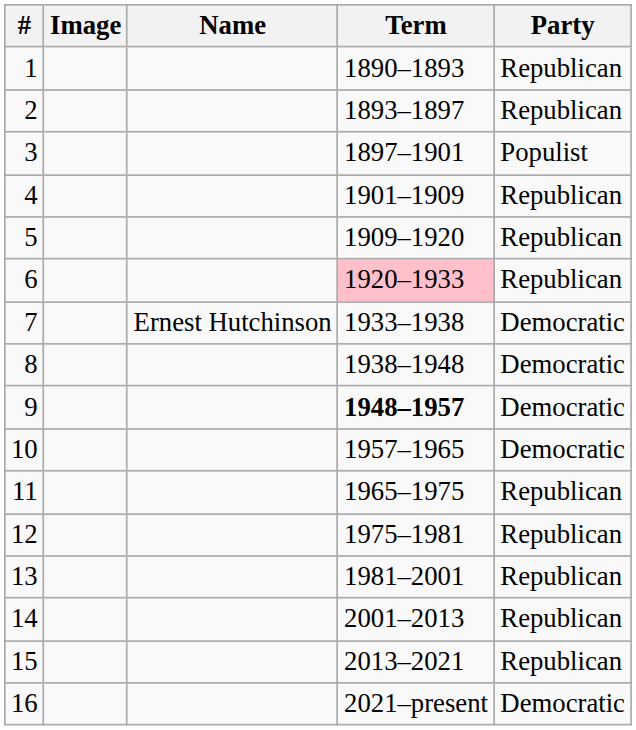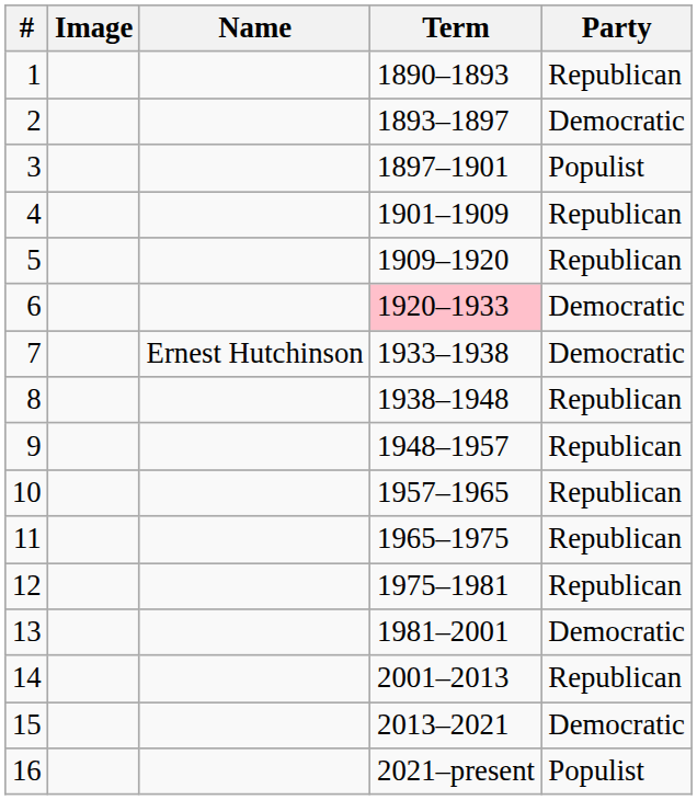2 | Party: Republican -> Democratic
6 | Party: Republican -> Democratic
8 | Party: Democratic -> Republican
9 | Term: bold -> normal
9 | Party: Democratic -> Republican
10 | Party: Democratic -> Republican
13 | Party: Republican -> Democratic
15 | Party: Republican -> Democratic
16 | Party: Democratic -> Populist
